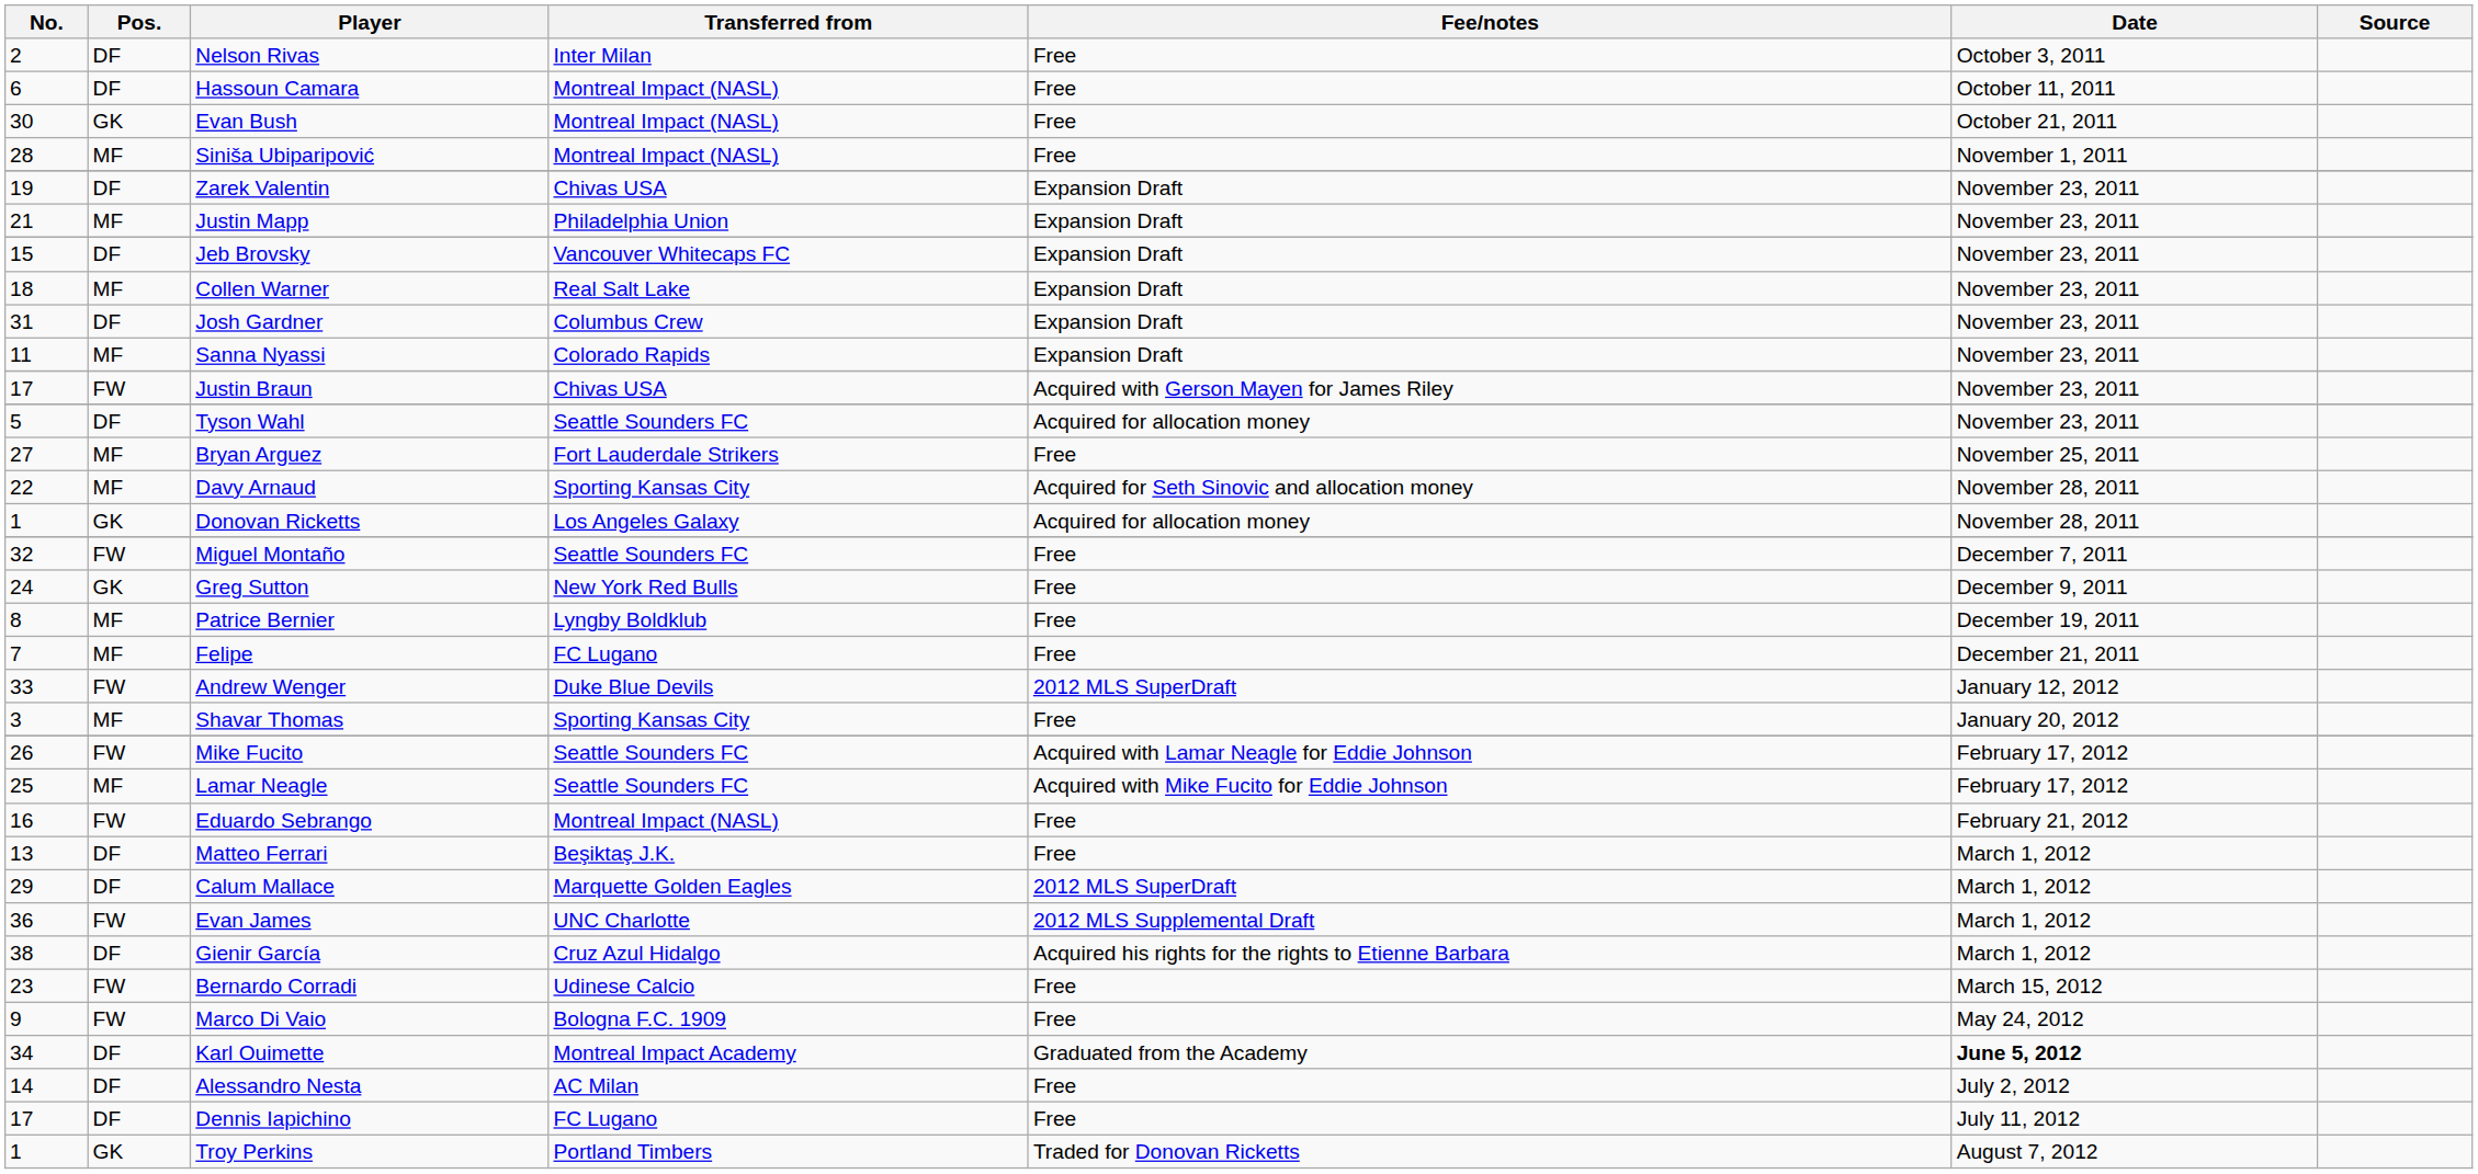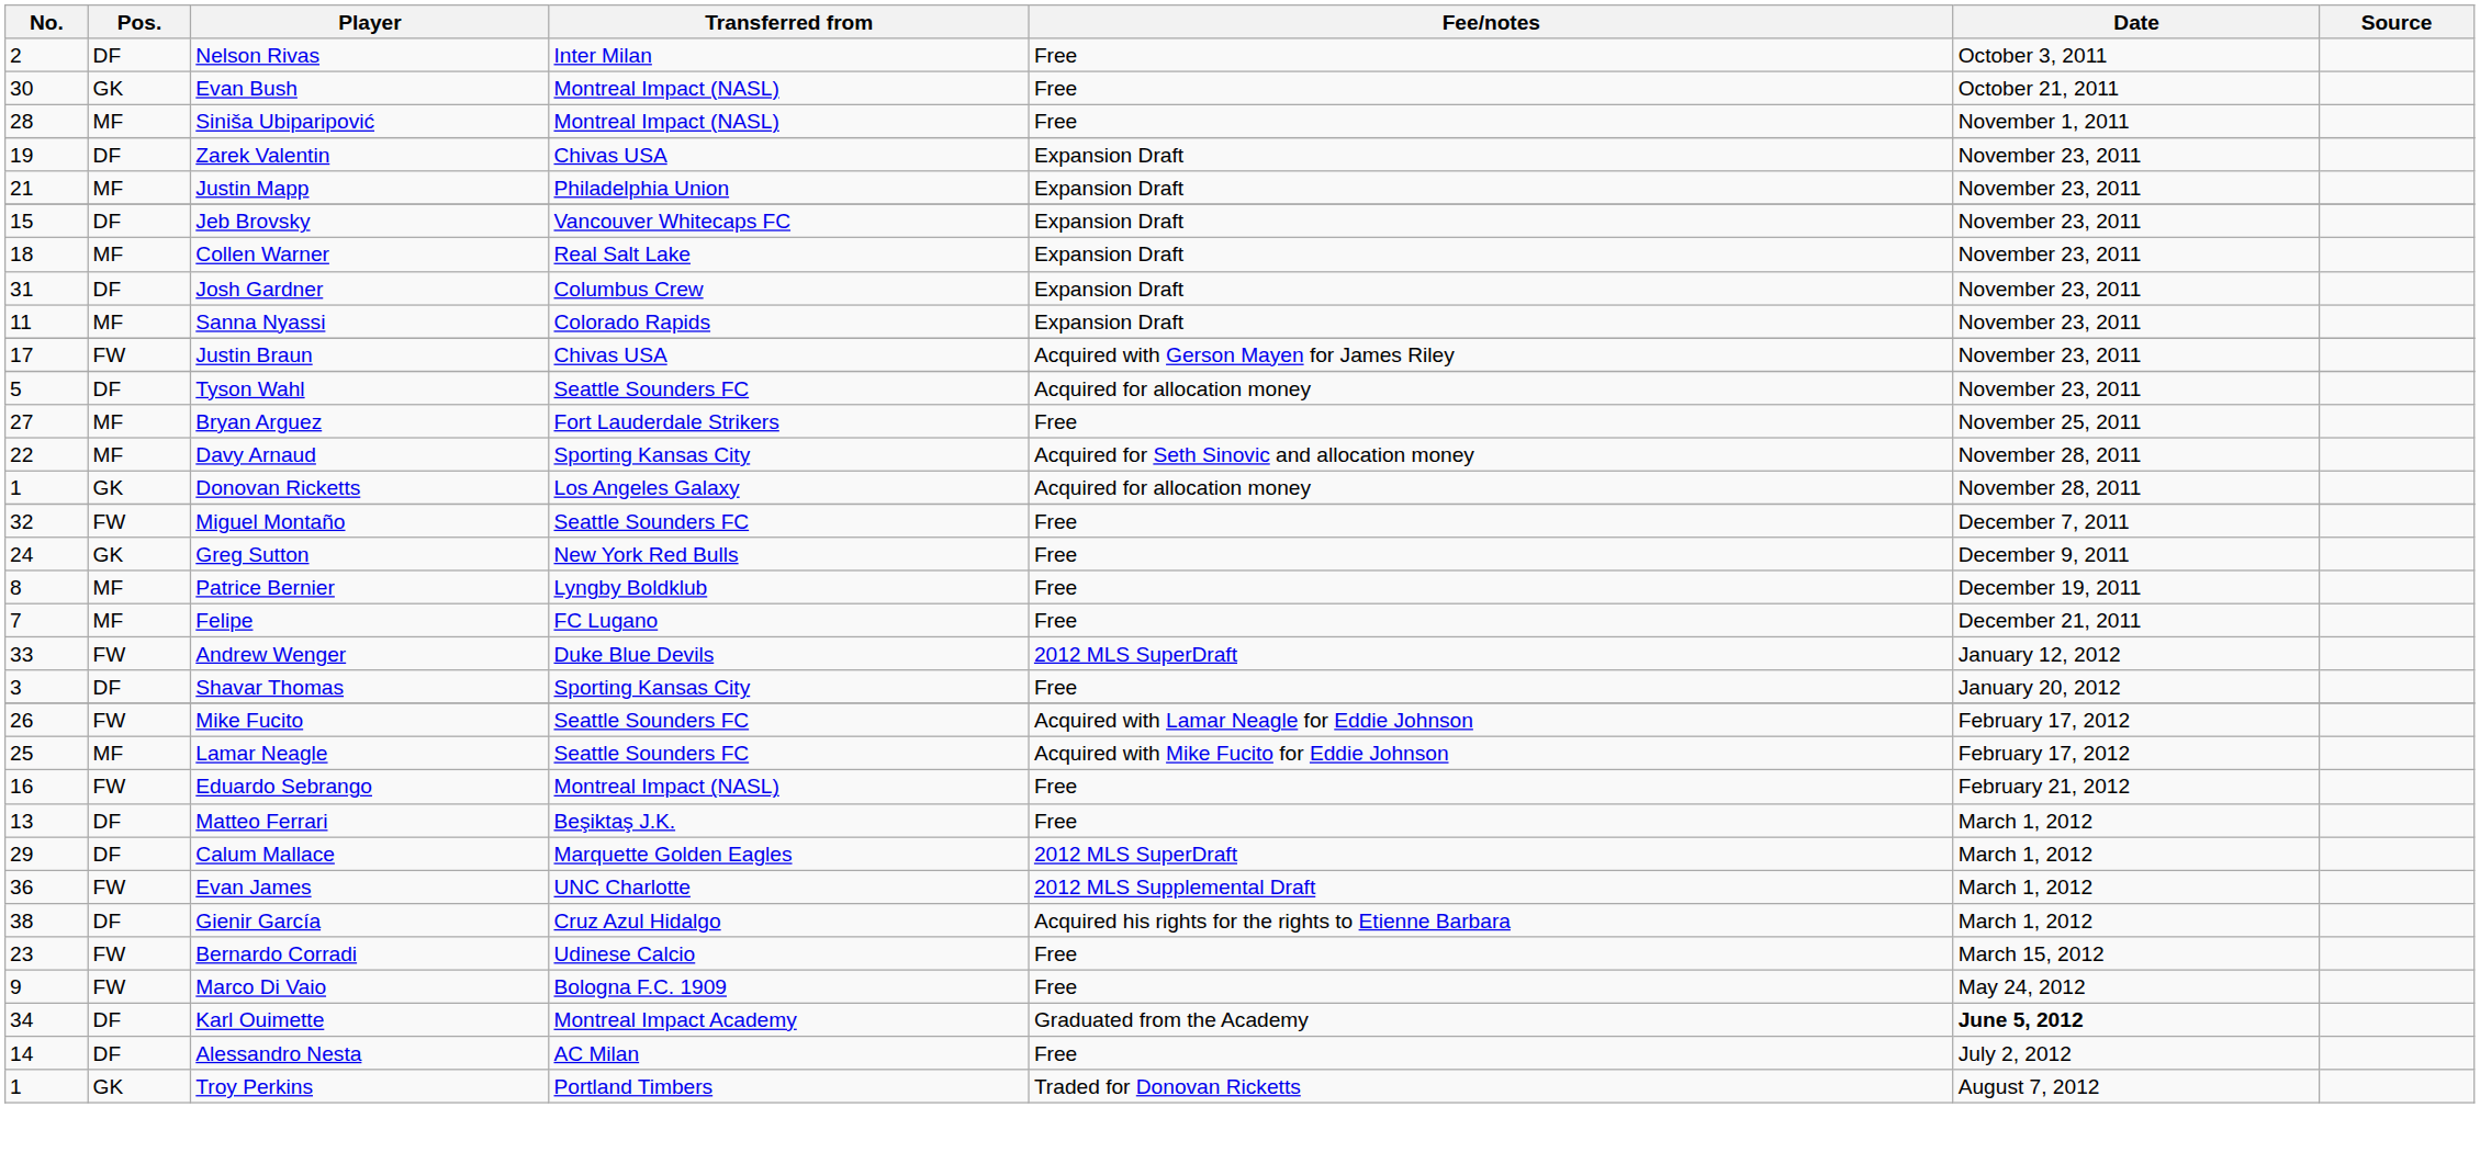- row: 6 | DF | Hassoun Camara | Montreal Impact (NASL) | Free | October 11, 2011
Shavar Thomas | Pos.: MF -> DF
- row: 17 | DF | Dennis Iapichino | FC Lugano | Free | July 11, 2012
